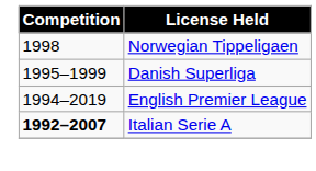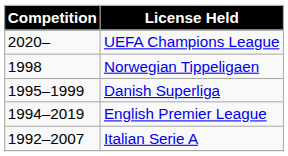+ row: 2020– | UEFA Champions League
Italian Serie A | Competition: bold -> normal
